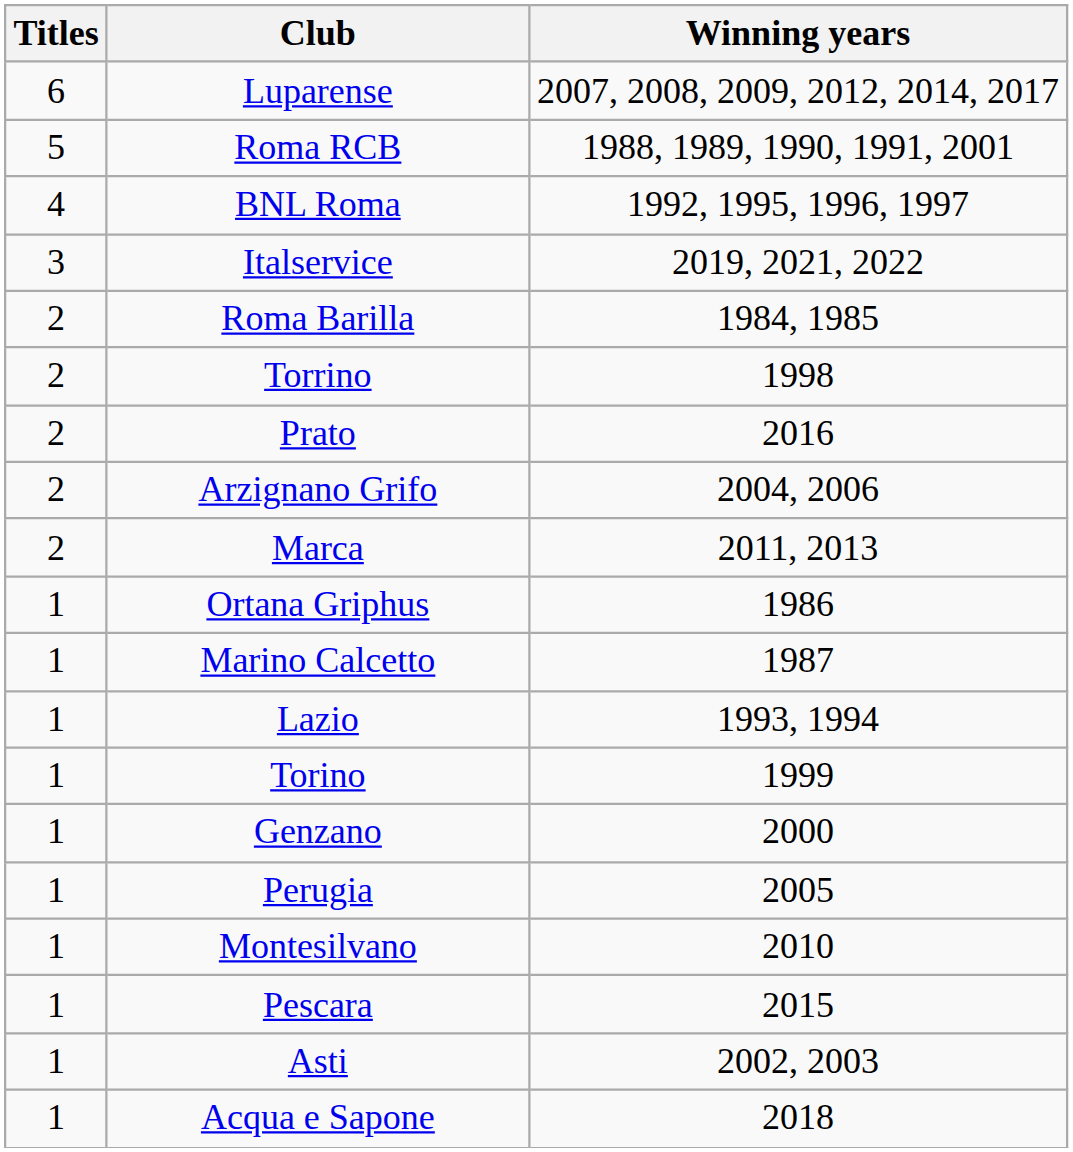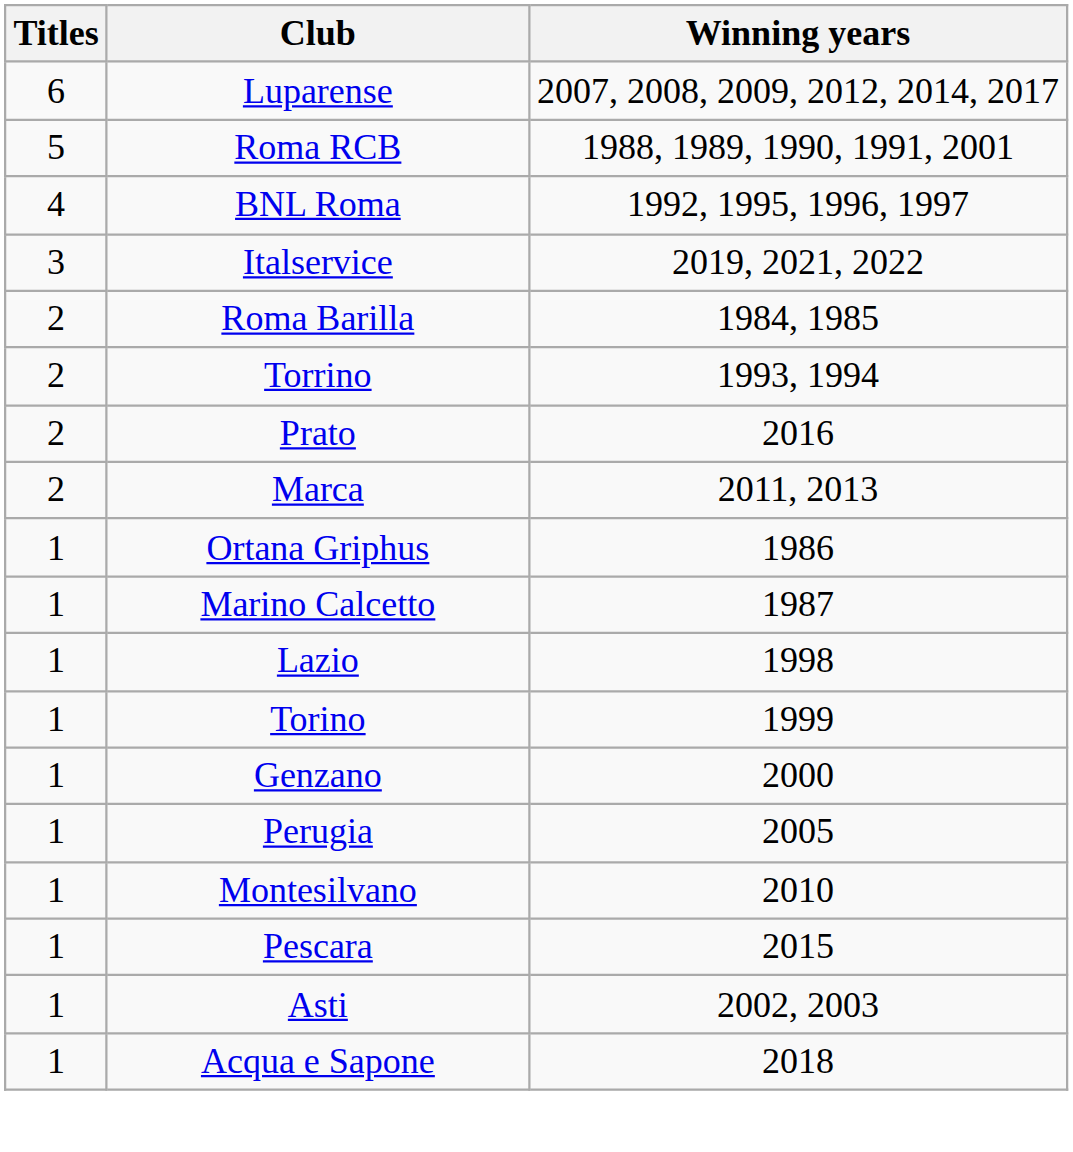Torrino | Winning years: 1998 -> 1993, 1994
- row: 2 | Arzignano Grifo | 2004, 2006
Lazio | Winning years: 1993, 1994 -> 1998
